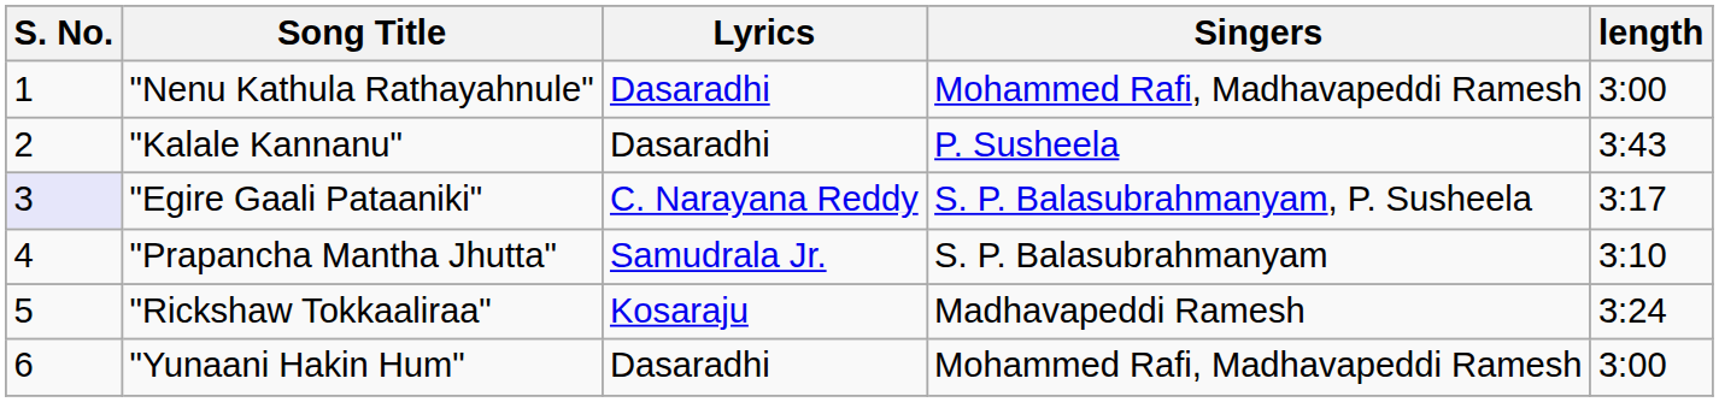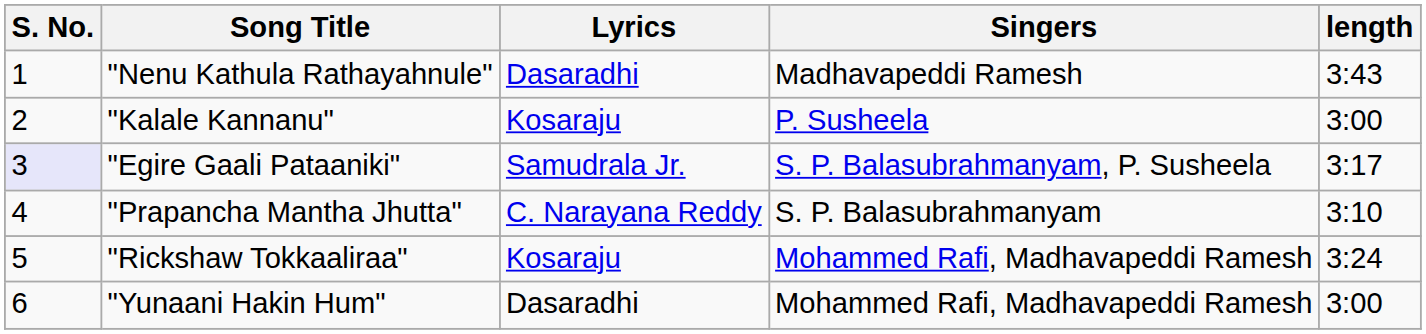"Nenu Kathula Rathayahnule" | Singers: Mohammed Rafi, Madhavapeddi Ramesh -> Madhavapeddi Ramesh
"Nenu Kathula Rathayahnule" | length: 3:00 -> 3:43
"Kalale Kannanu" | Lyrics: Dasaradhi -> Kosaraju
"Kalale Kannanu" | length: 3:43 -> 3:00
"Egire Gaali Pataaniki" | Lyrics: C. Narayana Reddy -> Samudrala Jr.
"Prapancha Mantha Jhutta" | Lyrics: Samudrala Jr. -> C. Narayana Reddy
"Rickshaw Tokkaaliraa" | Singers: Madhavapeddi Ramesh -> Mohammed Rafi, Madhavapeddi Ramesh
